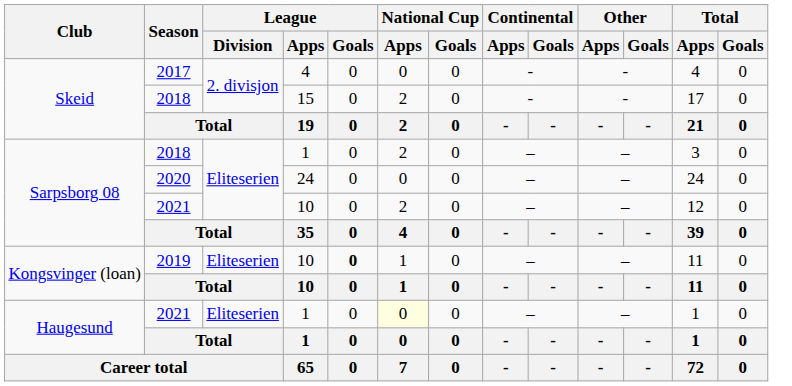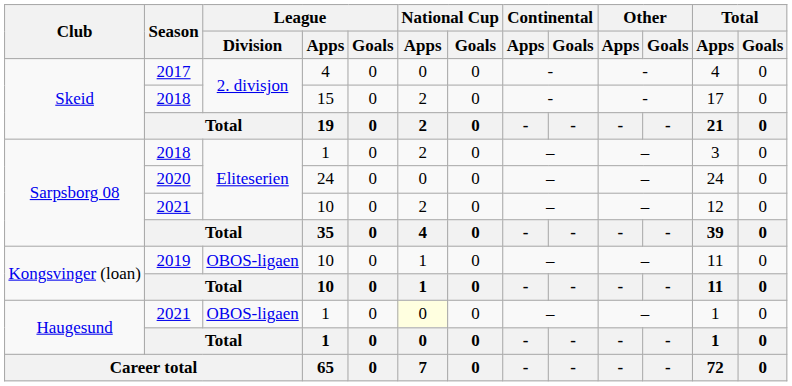2019 | League / Division: Eliteserien -> OBOS-ligaen
2019 | League / Goals: bold -> normal
2021 / 1 | League / Division: Eliteserien -> OBOS-ligaen
